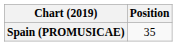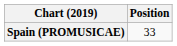Spain (PROMUSICAE) | Position: 35 -> 33
